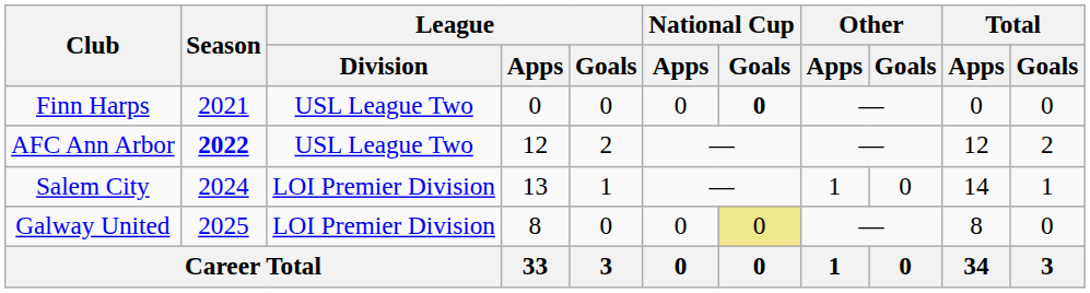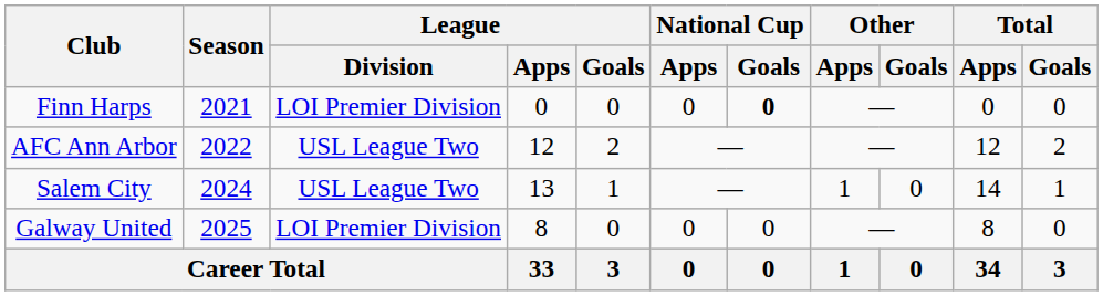Finn Harps | League / Division: USL League Two -> LOI Premier Division
AFC Ann Arbor | Season: bold -> normal
Salem City | League / Division: LOI Premier Division -> USL League Two
Galway United | National Cup / Goals: khaki background -> no background
